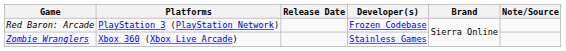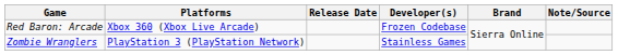Red Baron: Arcade | Platforms: PlayStation 3 (PlayStation Network) -> Xbox 360 (Xbox Live Arcade)
Zombie Wranglers | Platforms: Xbox 360 (Xbox Live Arcade) -> PlayStation 3 (PlayStation Network)
